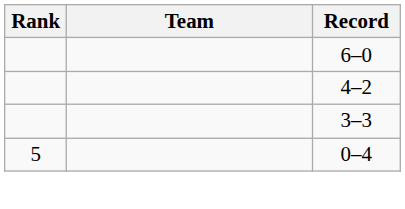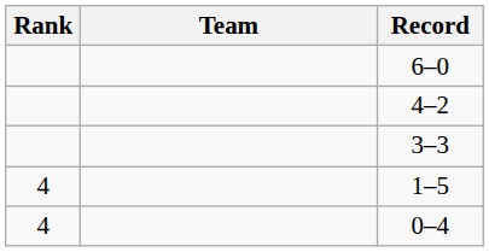+ row: 4 | 1–5
0–4 | Rank: 5 -> 4
